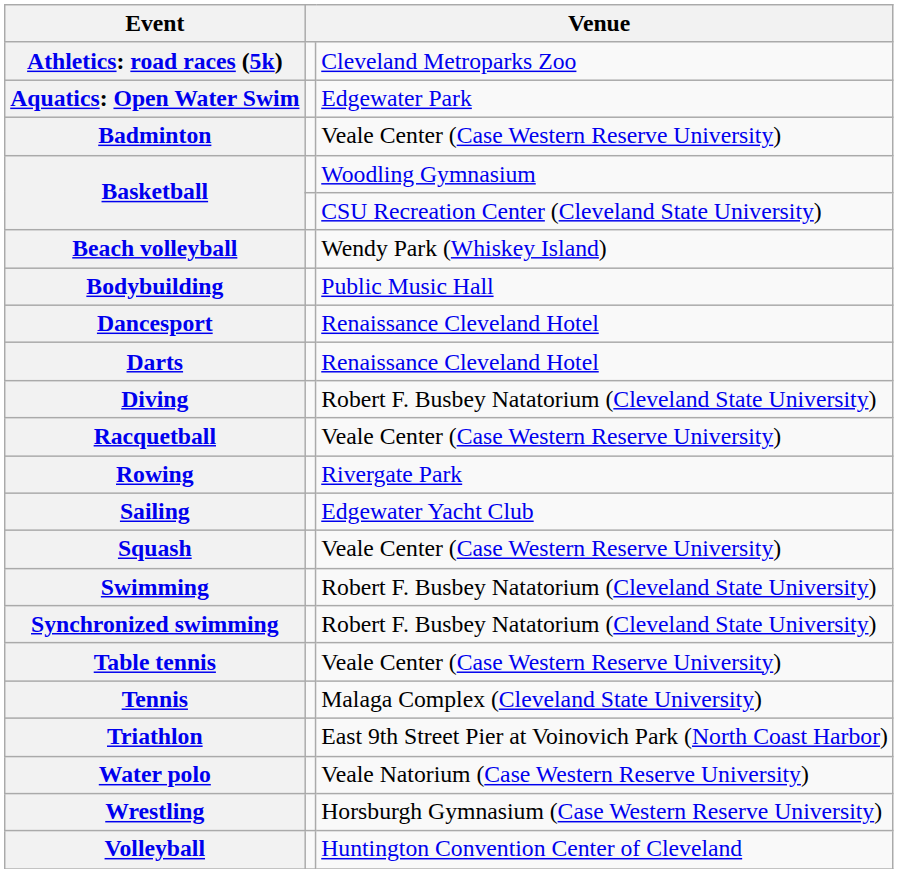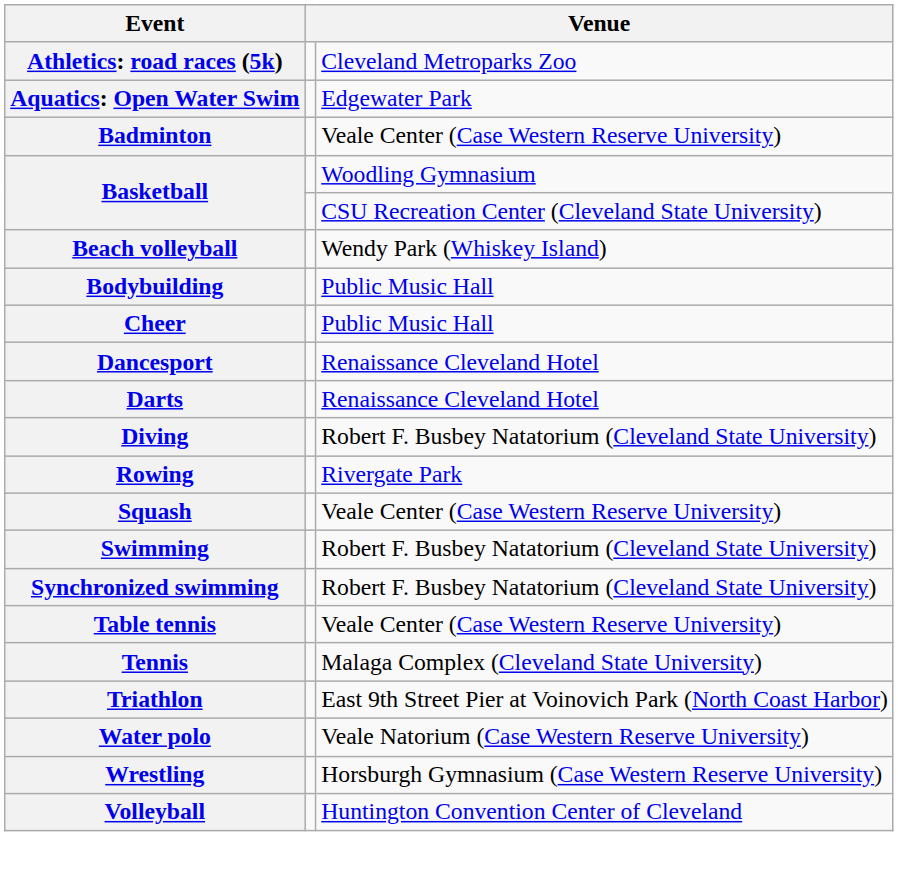+ row: Cheer | Public Music Hall
- row: Racquetball | Veale Center (Case Western Reserve University)
- row: Sailing | Edgewater Yacht Club
